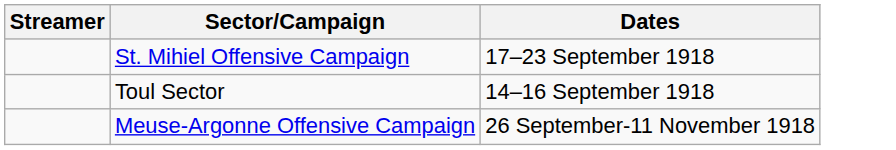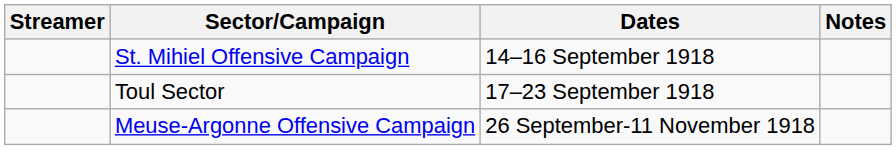+ column: Notes
St. Mihiel Offensive Campaign | Dates: 17–23 September 1918 -> 14–16 September 1918
Toul Sector | Dates: 14–16 September 1918 -> 17–23 September 1918
